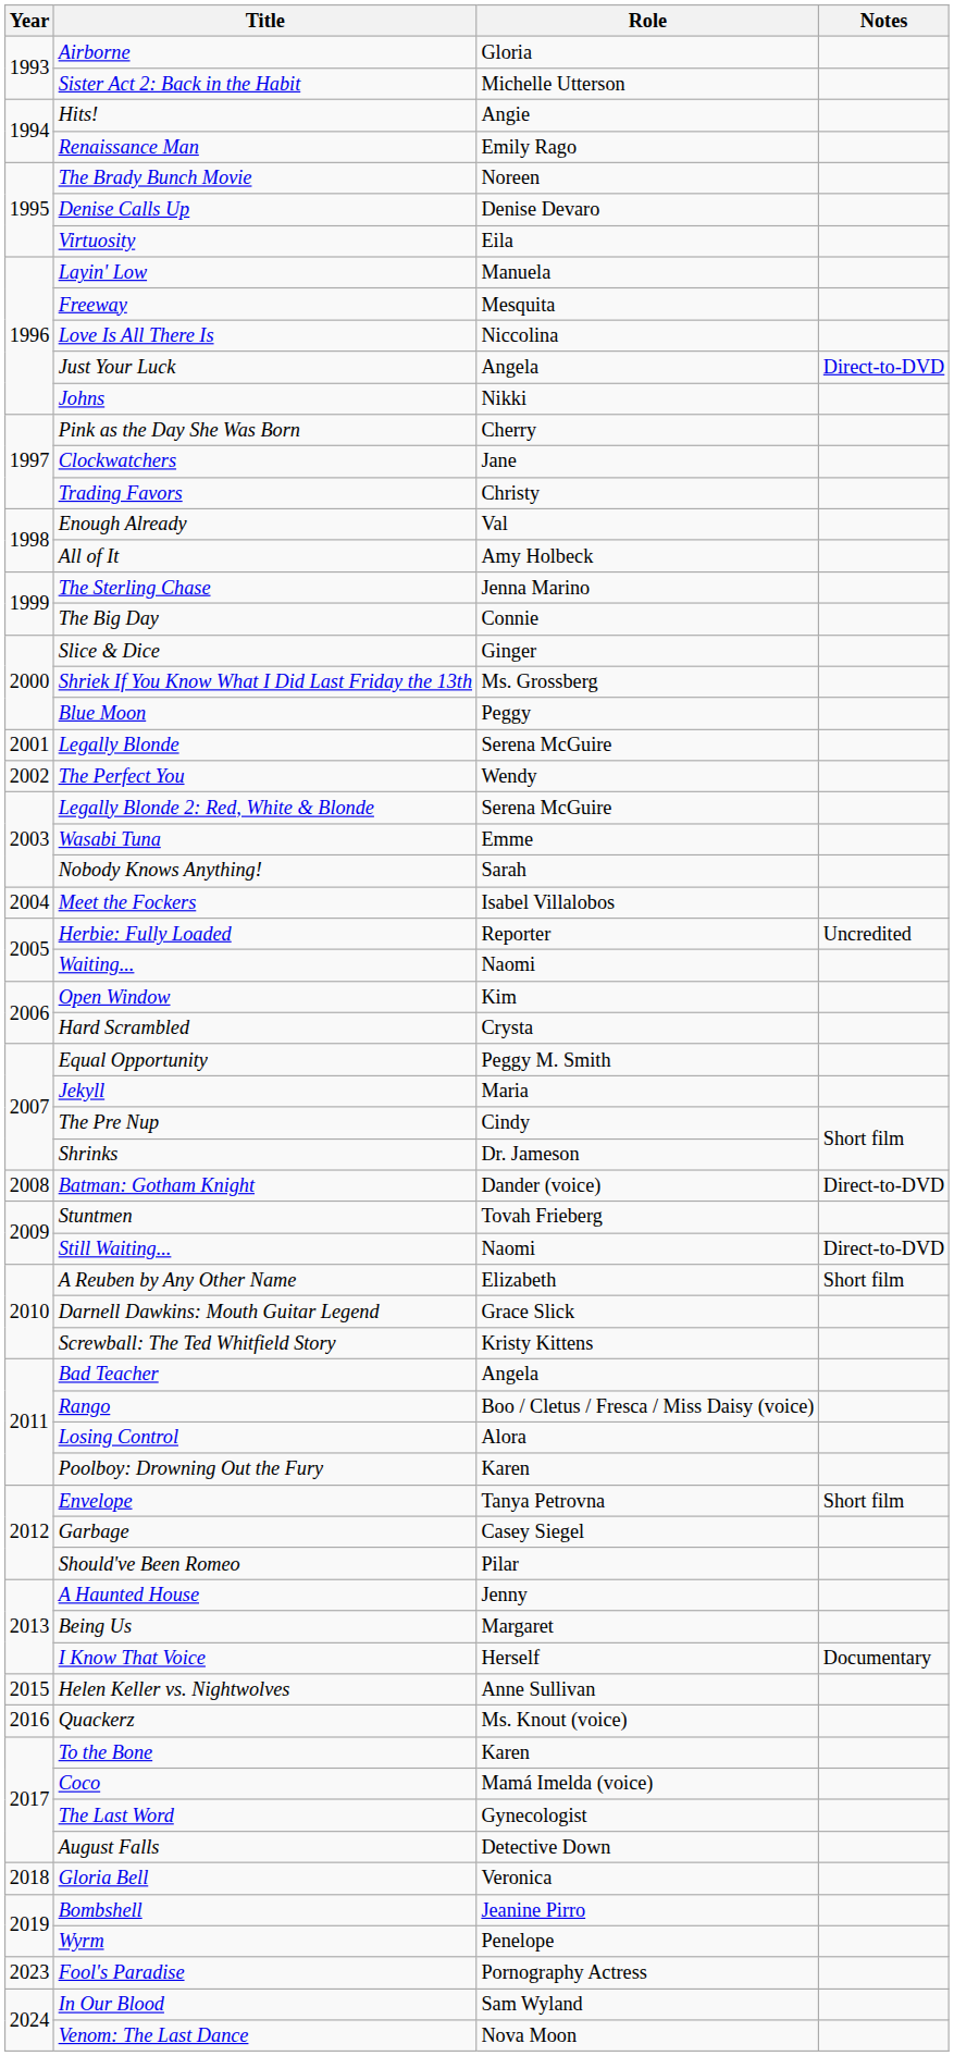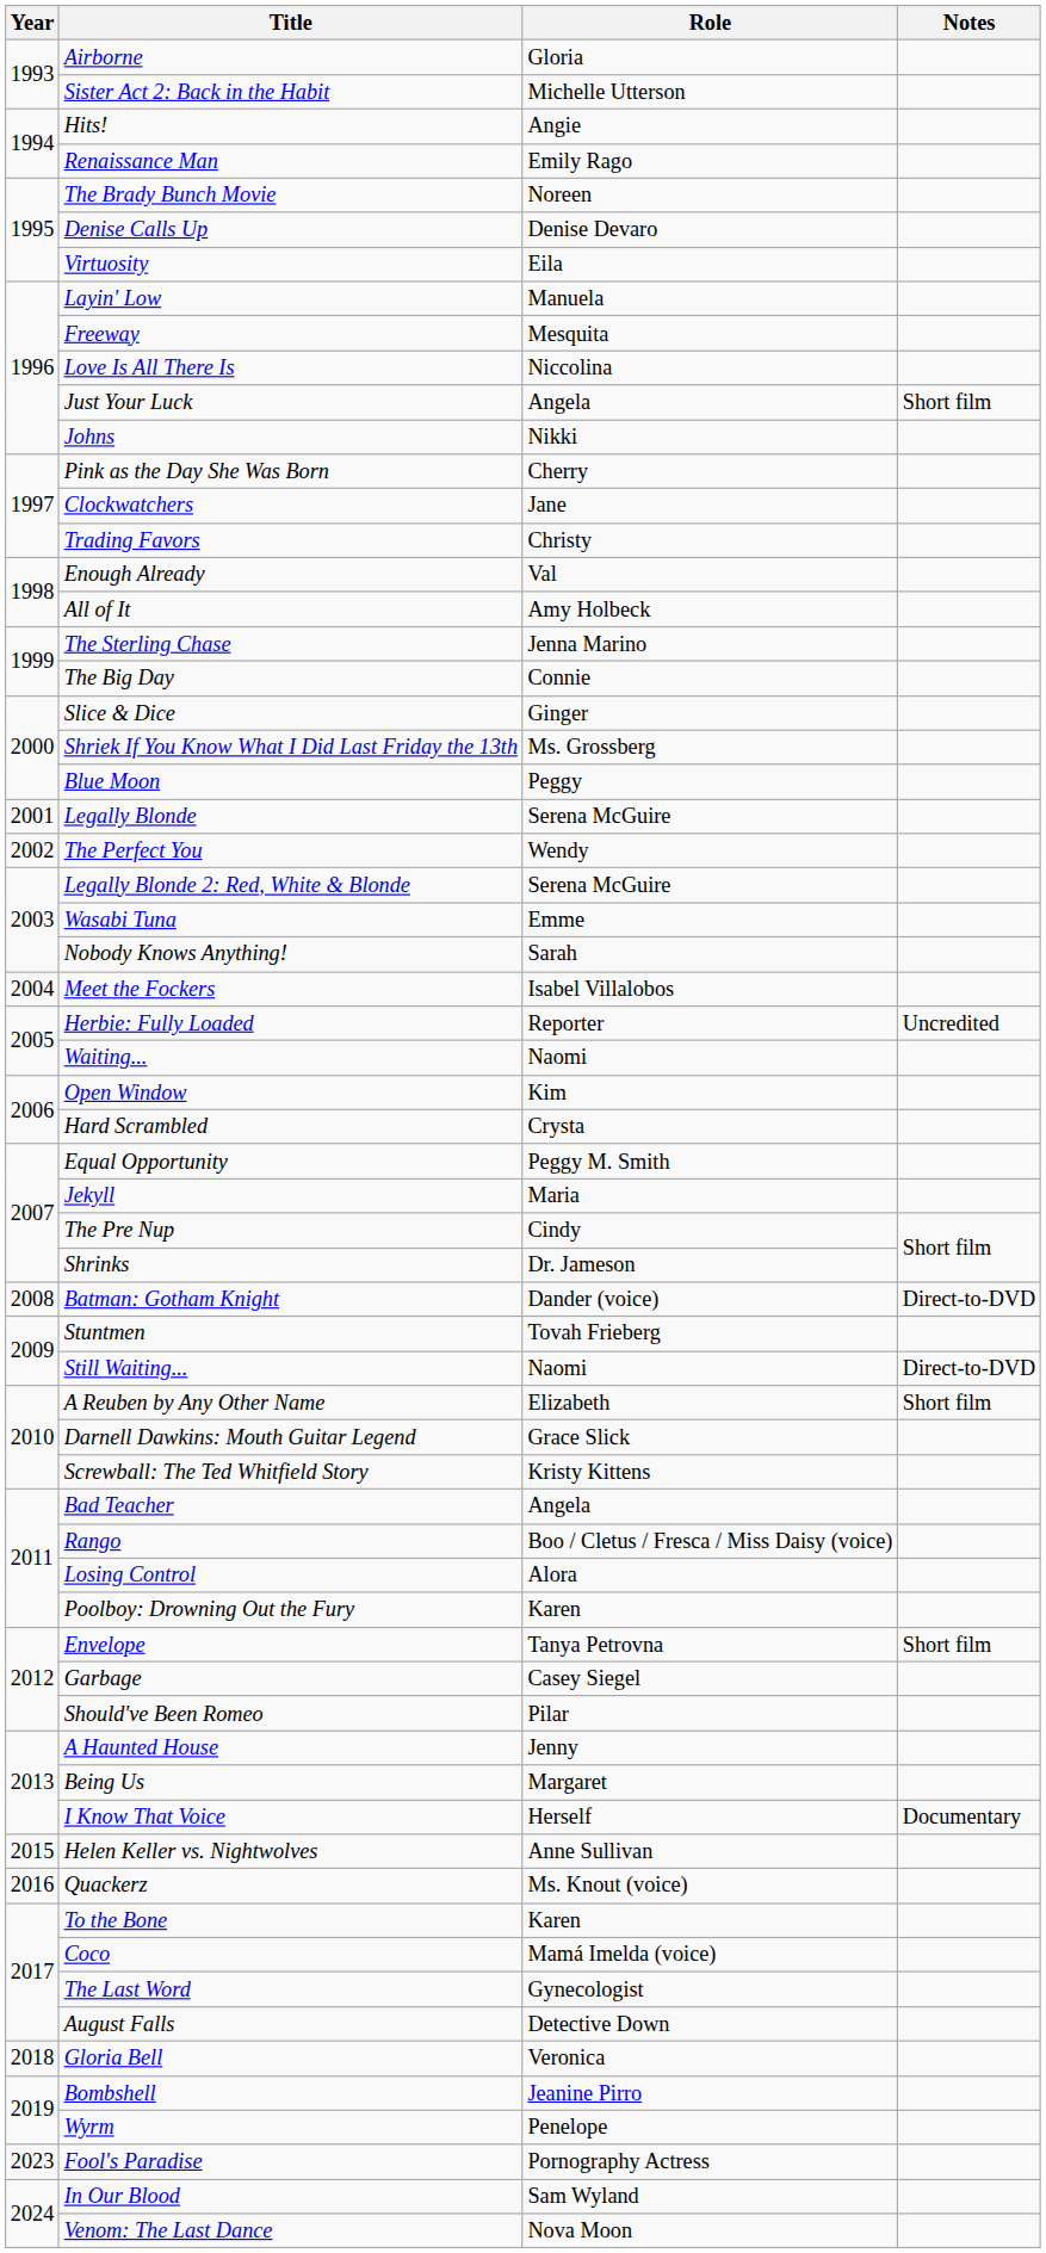Just Your Luck | Notes: Direct-to-DVD -> Short film
